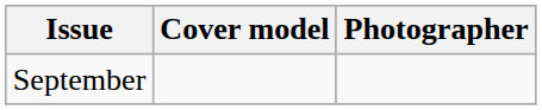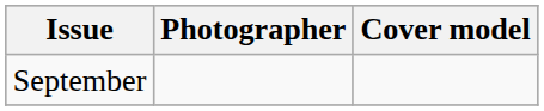columns swapped: Cover model <-> Photographer
